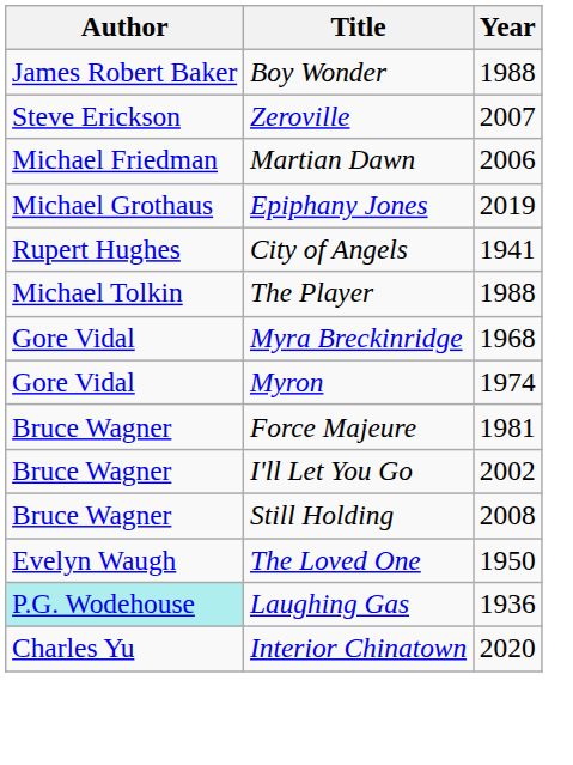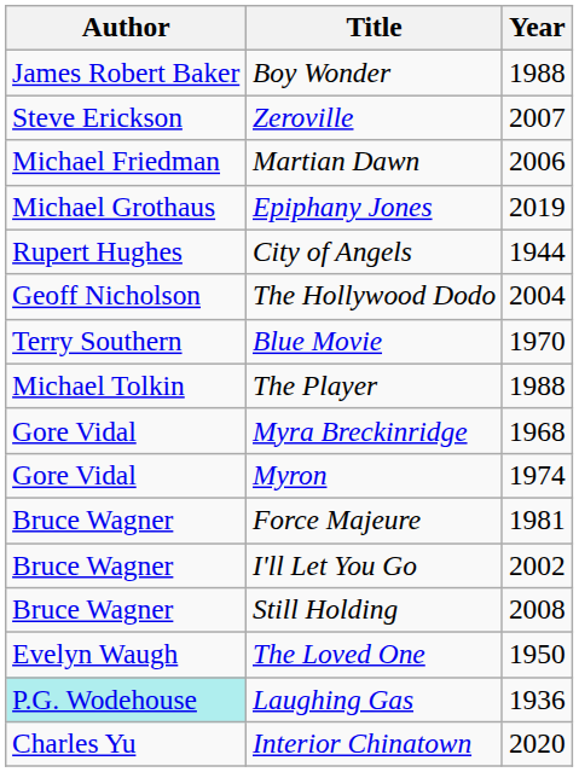City of Angels | Year: 1941 -> 1944
+ row: Geoff Nicholson | The Hollywood Dodo | 2004
+ row: Terry Southern | Blue Movie | 1970
